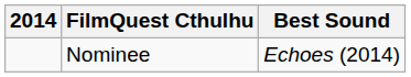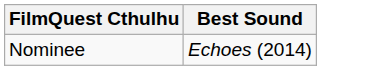- column: 2014
